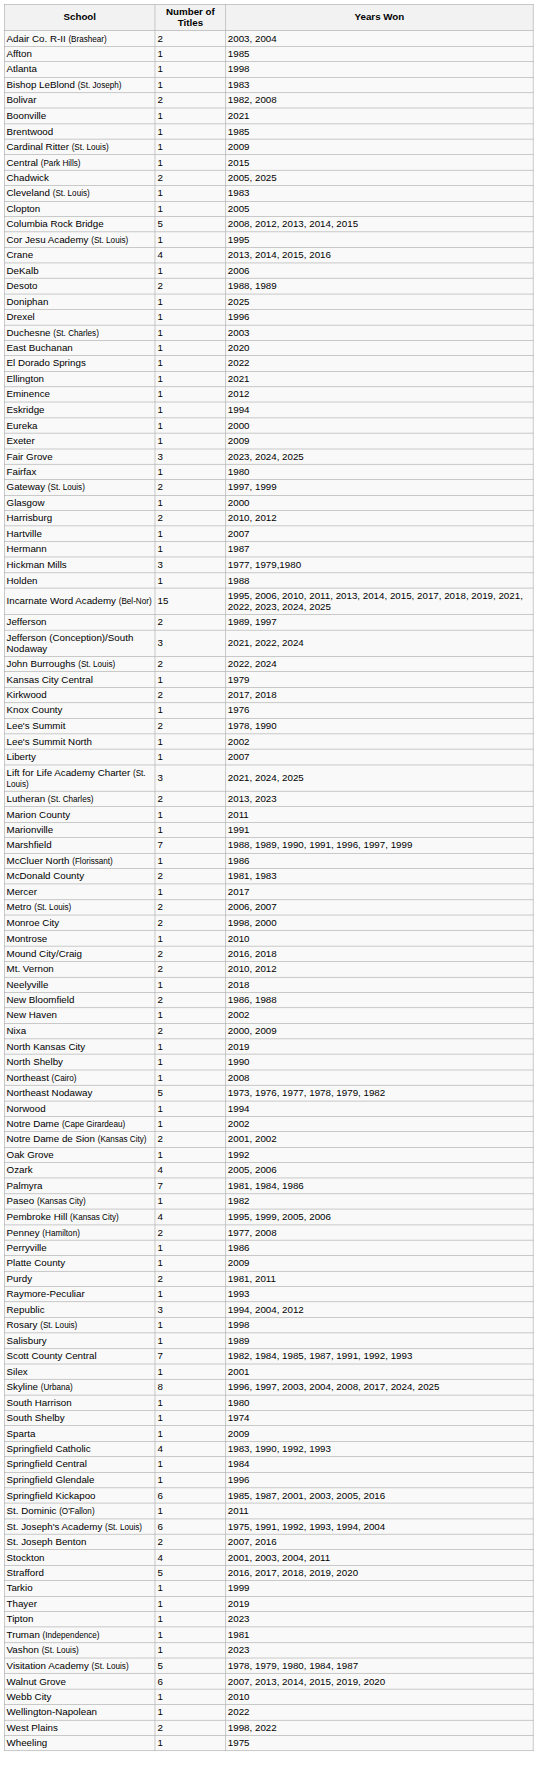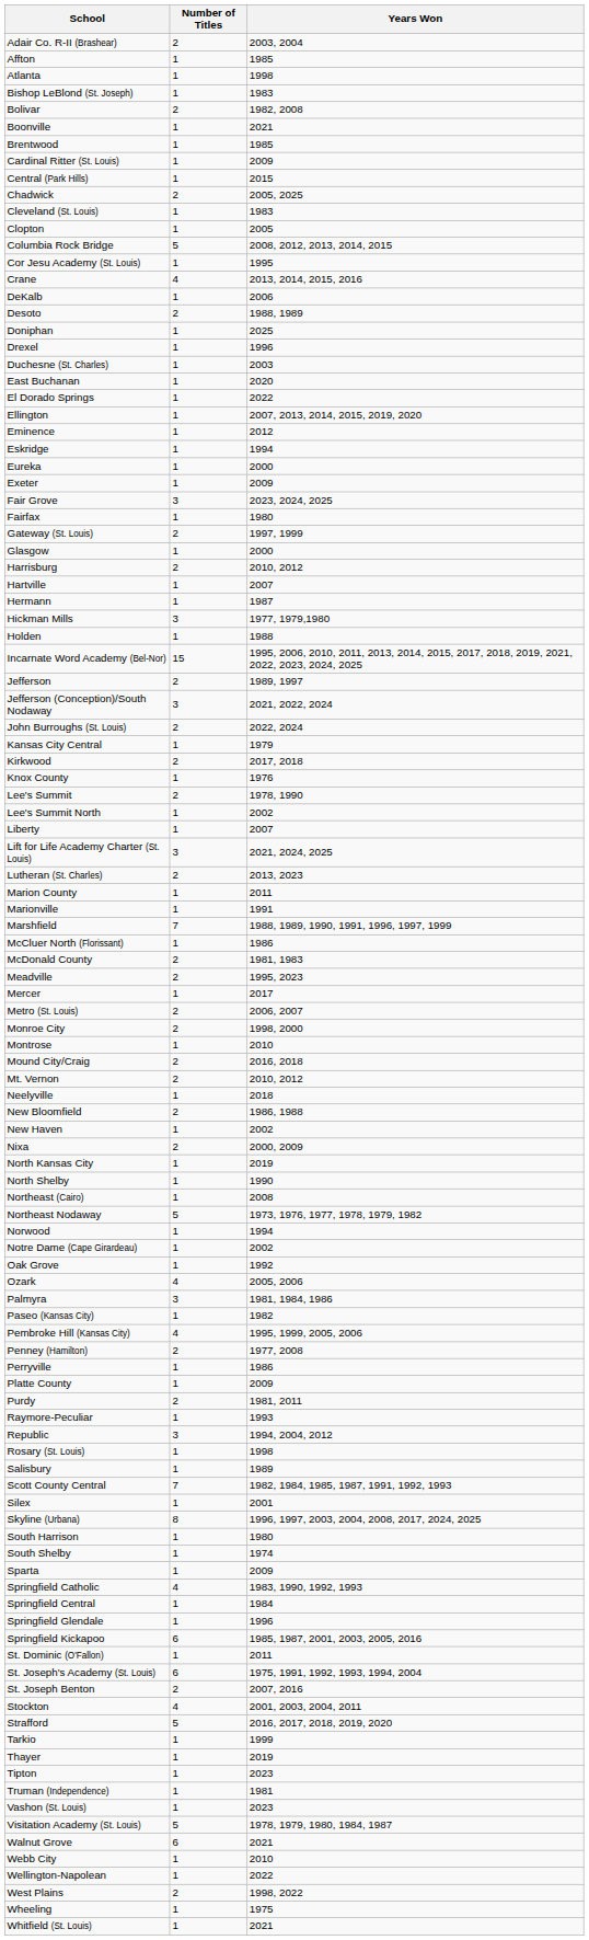Ellington | Years Won: 2021 -> 2007, 2013, 2014, 2015, 2019, 2020
+ row: Meadville | 2 | 1995, 2023
- row: Notre Dame de Sion (Kansas City) | 2 | 2001, 2002
Palmyra | Number of Titles: 7 -> 3
Walnut Grove | Years Won: 2007, 2013, 2014, 2015, 2019, 2020 -> 2021
+ row: Whitfield (St. Louis) | 1 | 2021
